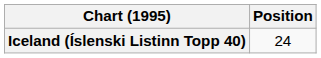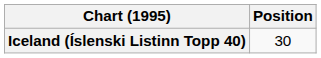Iceland (Íslenski Listinn Topp 40) | Position: 24 -> 30
